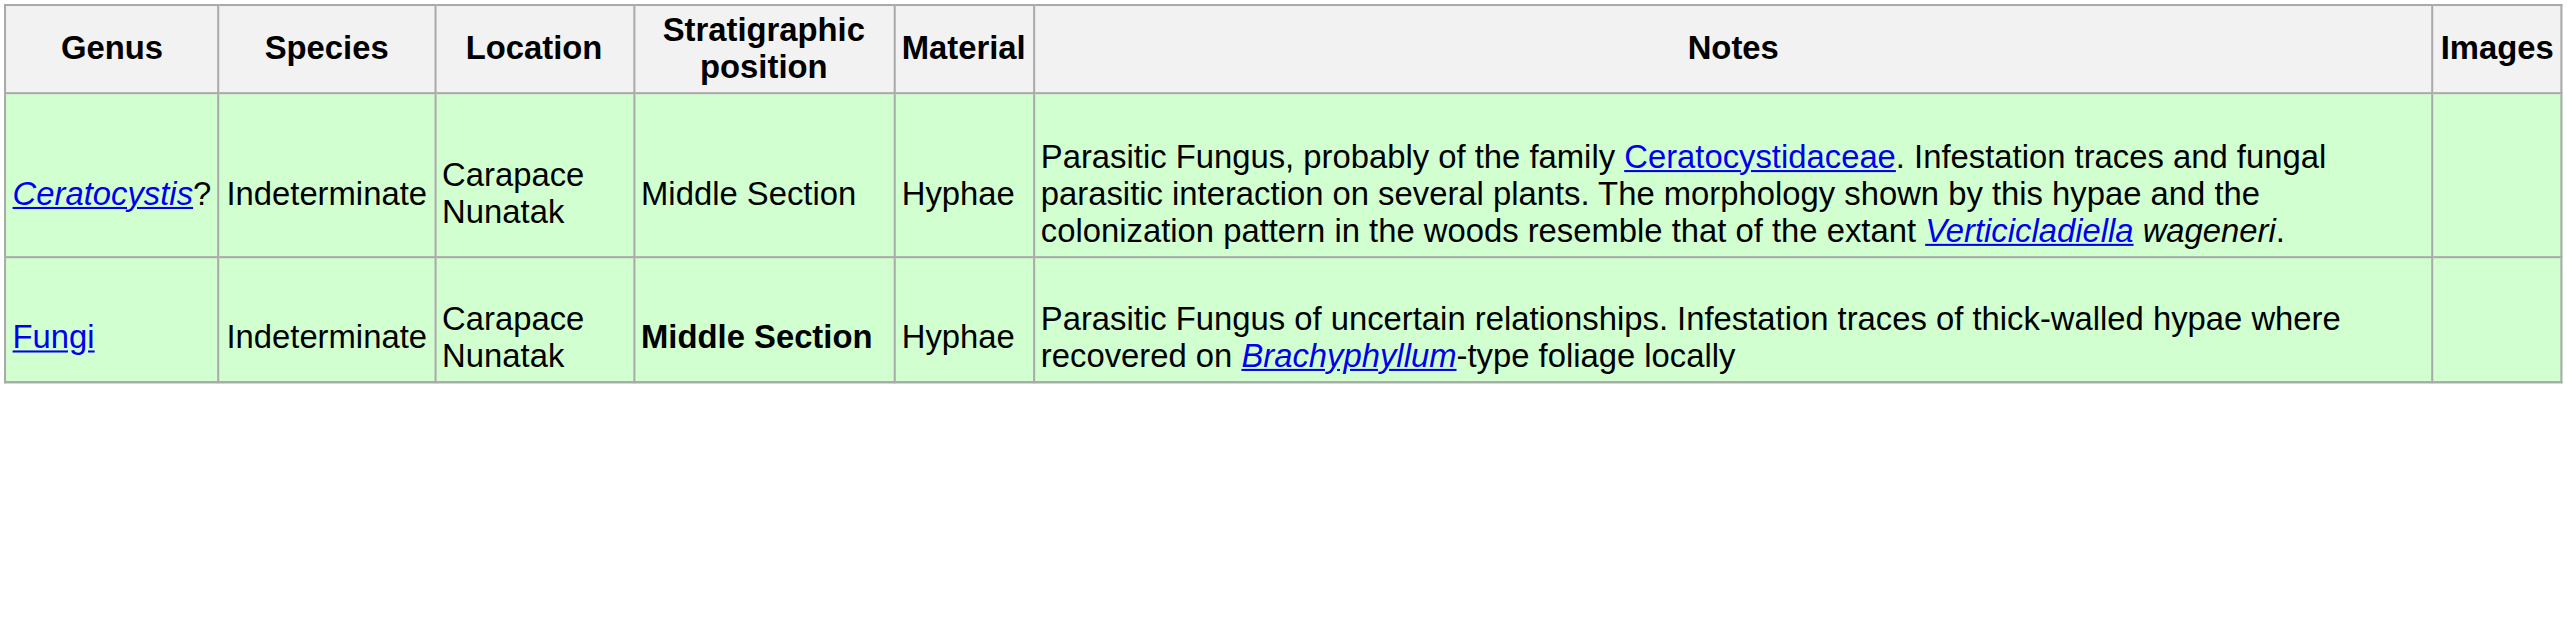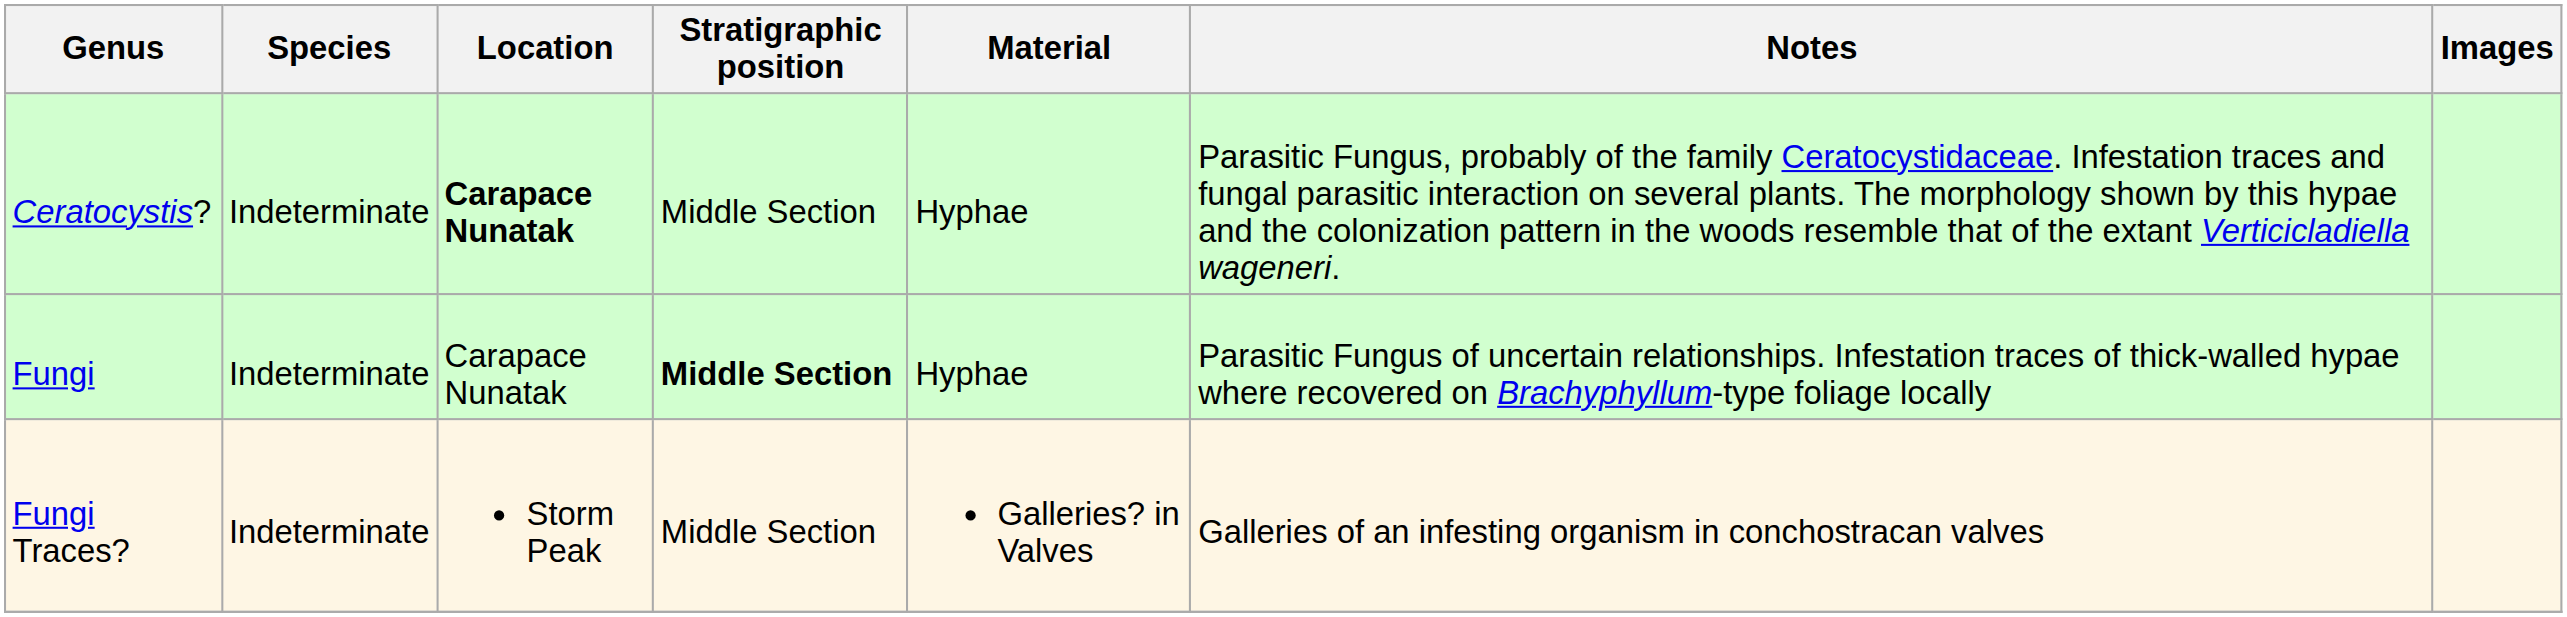Ceratocystis? | Location: normal -> bold
+ row: Fungi Traces? | Indeterminate | Storm Peak | Middle Section | Galleries? in Valves | Galleries of an infesting organism in conchostracan valves
